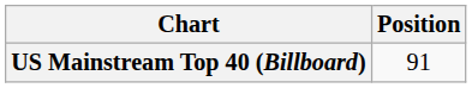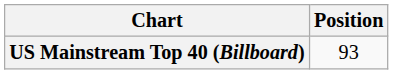US Mainstream Top 40 (Billboard) | Position: 91 -> 93
